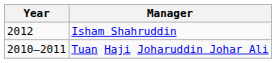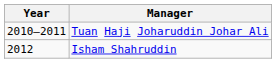rows swapped: Tuan Haji Joharuddin Johar Ali <-> Isham Shahruddin
